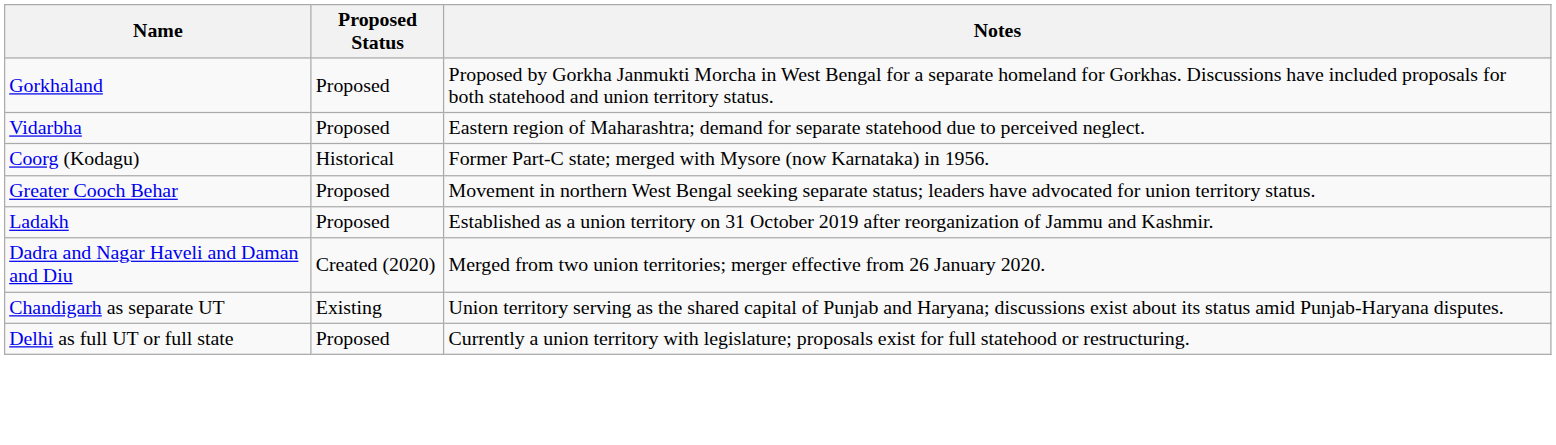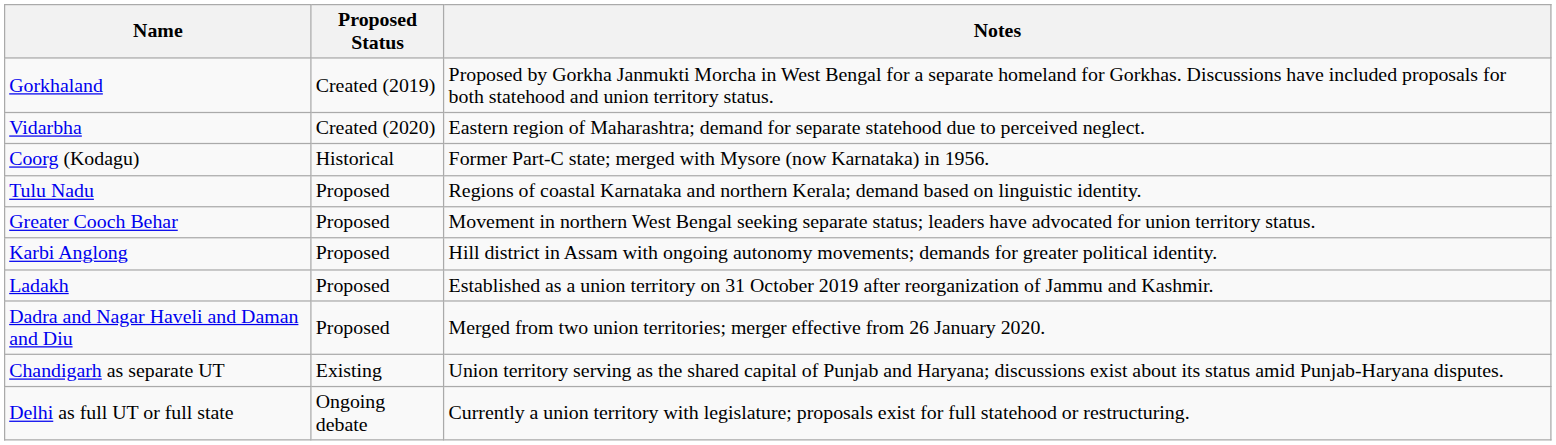Gorkhaland | Proposed Status: Proposed -> Created (2019)
Vidarbha | Proposed Status: Proposed -> Created (2020)
+ row: Tulu Nadu | Proposed | Regions of coastal Karnataka and northern Kerala; demand based on linguistic identity.
+ row: Karbi Anglong | Proposed | Hill district in Assam with ongoing autonomy movements; demands for greater political identity.
Dadra and Nagar Haveli and Daman and Diu | Proposed Status: Created (2020) -> Proposed
Delhi as full UT or full state | Proposed Status: Proposed -> Ongoing debate
